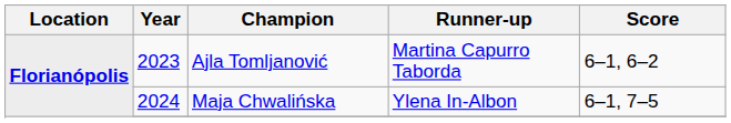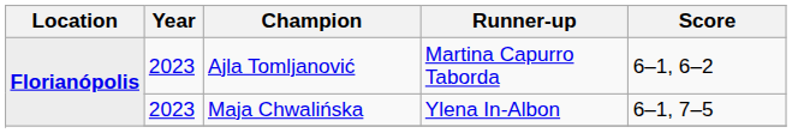Maja Chwalińska | Year: 2024 -> 2023
